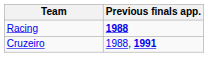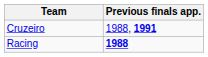rows swapped: Cruzeiro <-> Racing
